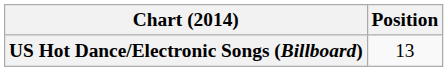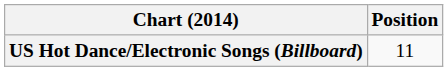US Hot Dance/Electronic Songs (Billboard) | Position: 13 -> 11
